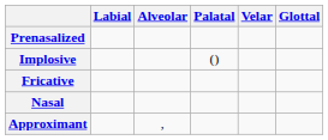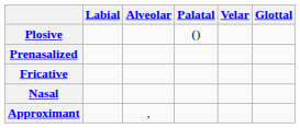+ row: Plosive | ()
- row: Implosive | ()
